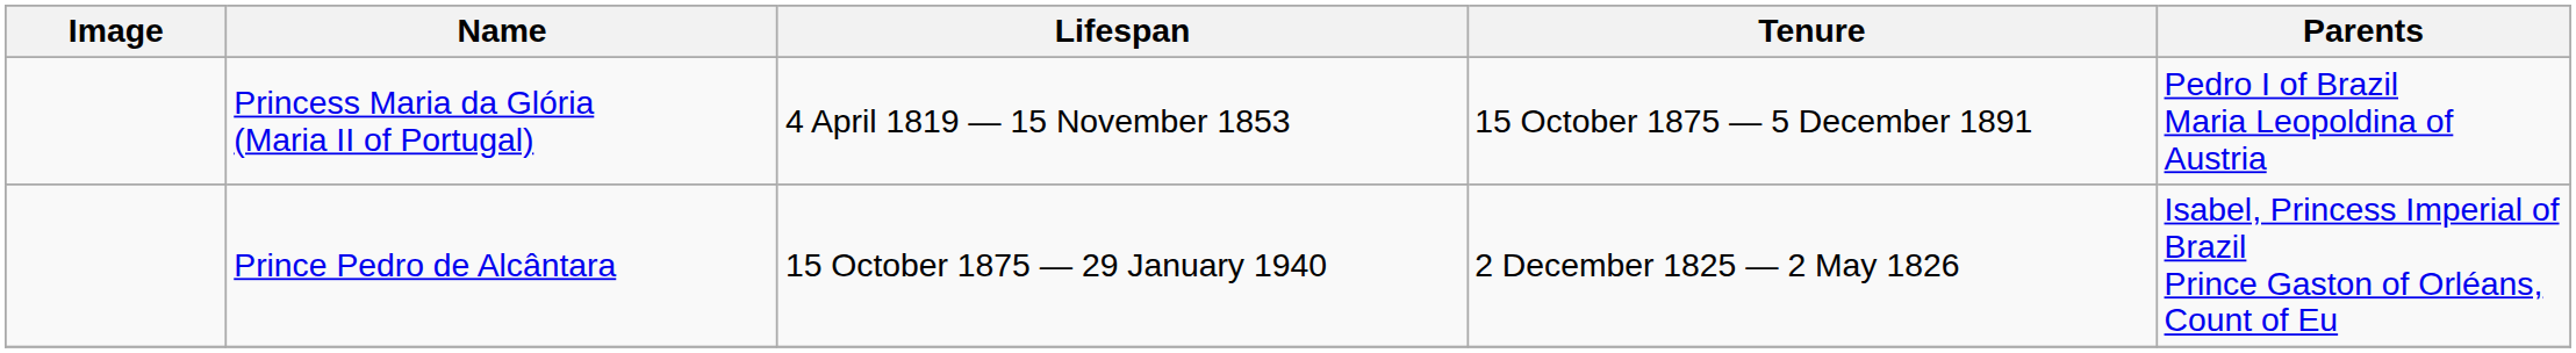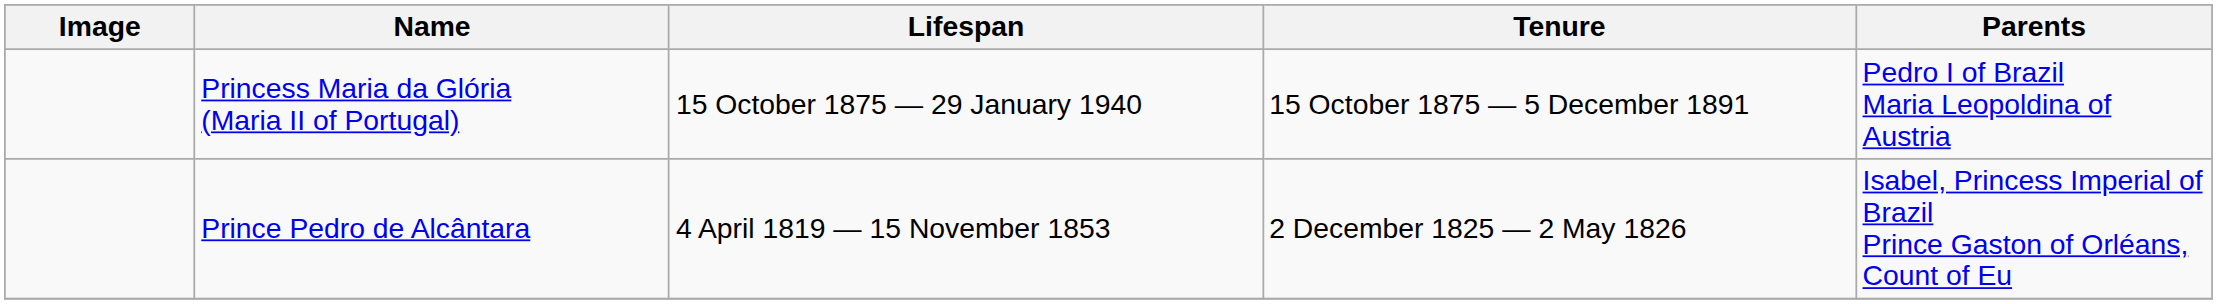Princess Maria da Glória (Maria II of Portugal) | Lifespan: 4 April 1819 — 15 November 1853 -> 15 October 1875 — 29 January 1940
Prince Pedro de Alcântara | Lifespan: 15 October 1875 — 29 January 1940 -> 4 April 1819 — 15 November 1853
